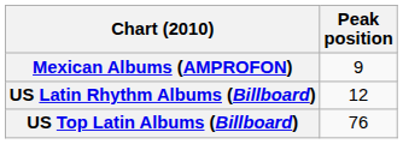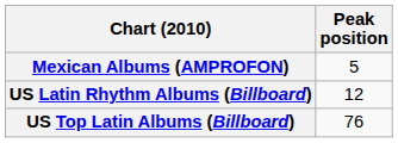Mexican Albums (AMPROFON) | Peak position: 9 -> 5
